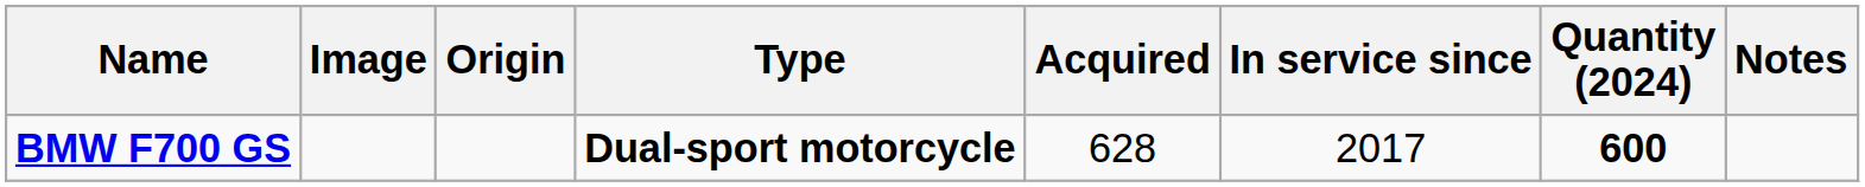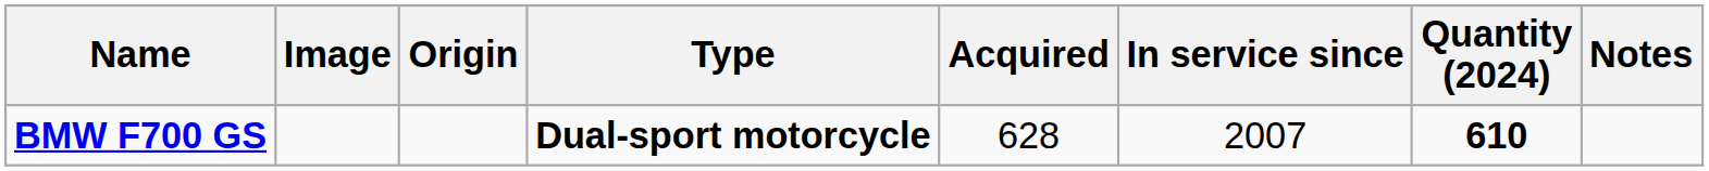BMW F700 GS | In service since: 2017 -> 2007
BMW F700 GS | Quantity (2024): 600 -> 610
